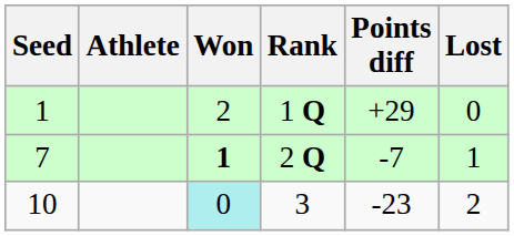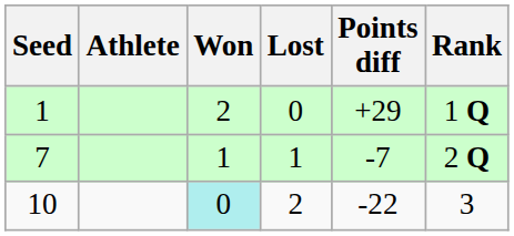columns swapped: Lost <-> Rank
7 | Won: bold -> normal
10 | Points diff: -23 -> -22
